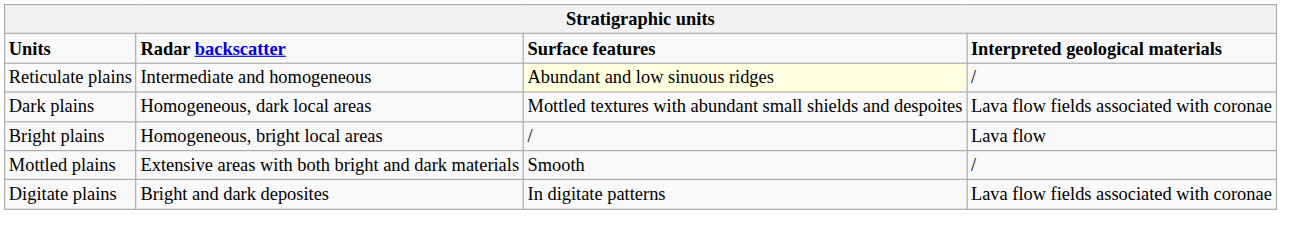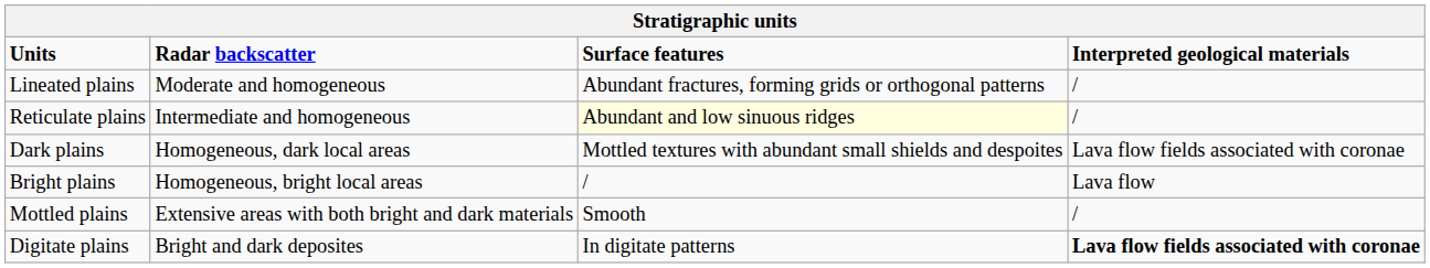+ row: Lineated plains | Moderate and homogeneous | Abundant fractures, forming grids or orthogonal patterns | /
Digitate plains | Interpreted geological materials: normal -> bold
